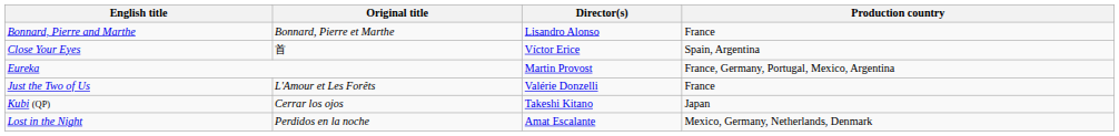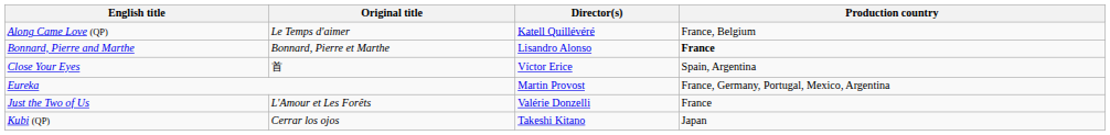+ row: Along Came Love (QP) | Le Temps d'aimer | Katell Quillévéré | France, Belgium
Bonnard, Pierre and Marthe | Production country: normal -> bold
- row: Lost in the Night | Perdidos en la noche | Amat Escalante | Mexico, Germany, Netherlands, Denmark
